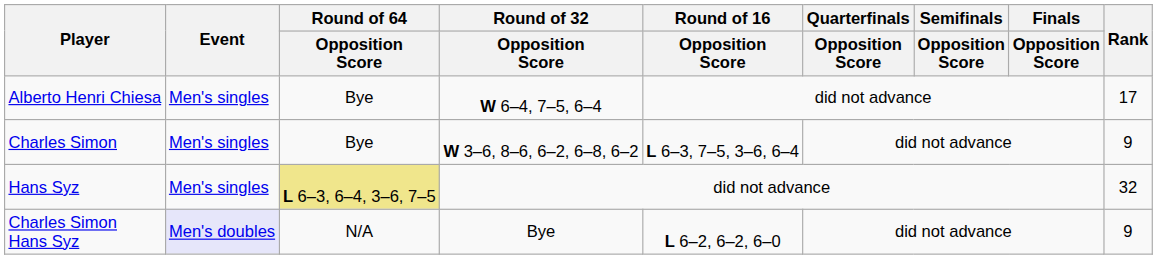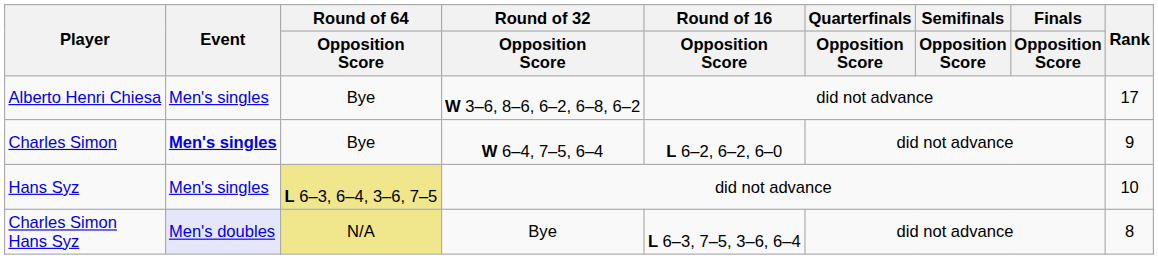Alberto Henri Chiesa | Round of 32 / Opposition Score: W 6–4, 7–5, 6–4 -> W 3–6, 8–6, 6–2, 6–8, 6–2
Charles Simon | Event: normal -> bold
Charles Simon | Round of 32 / Opposition Score: W 3–6, 8–6, 6–2, 6–8, 6–2 -> W 6–4, 7–5, 6–4
Charles Simon | Round of 16 / Opposition Score: L 6–3, 7–5, 3–6, 6–4 -> L 6–2, 6–2, 6–0
Hans Syz | Rank: 32 -> 10
Charles Simon Hans Syz | Round of 64 / Opposition Score: no background -> khaki background
Charles Simon Hans Syz | Round of 16 / Opposition Score: L 6–2, 6–2, 6–0 -> L 6–3, 7–5, 3–6, 6–4
Charles Simon Hans Syz | Rank: 9 -> 8
